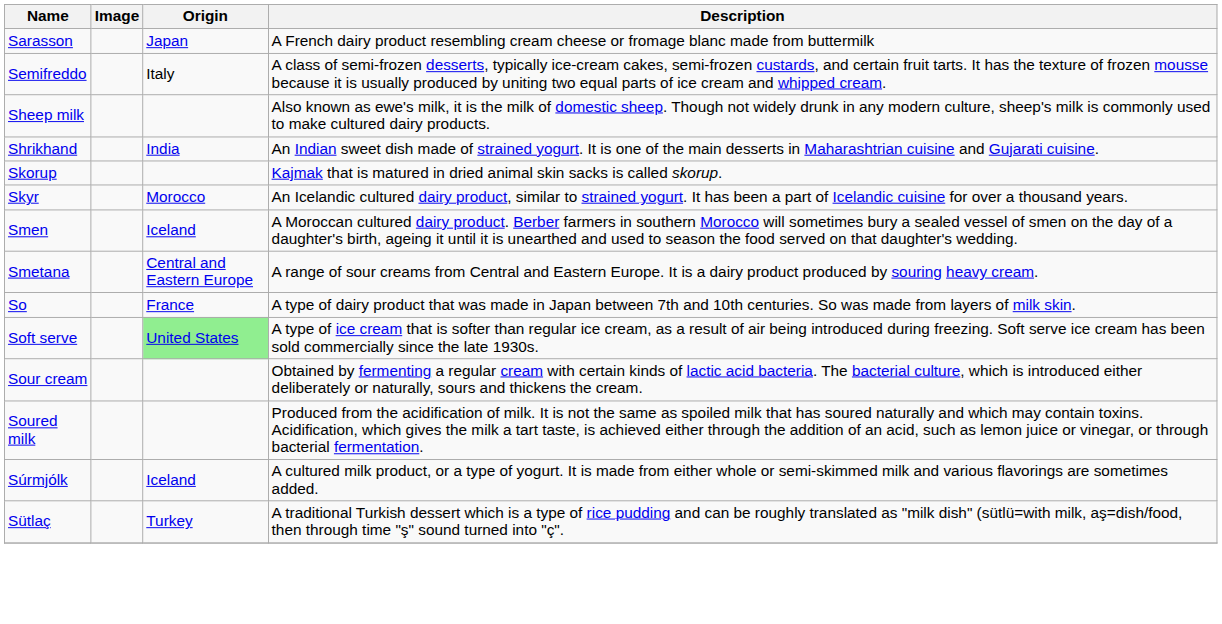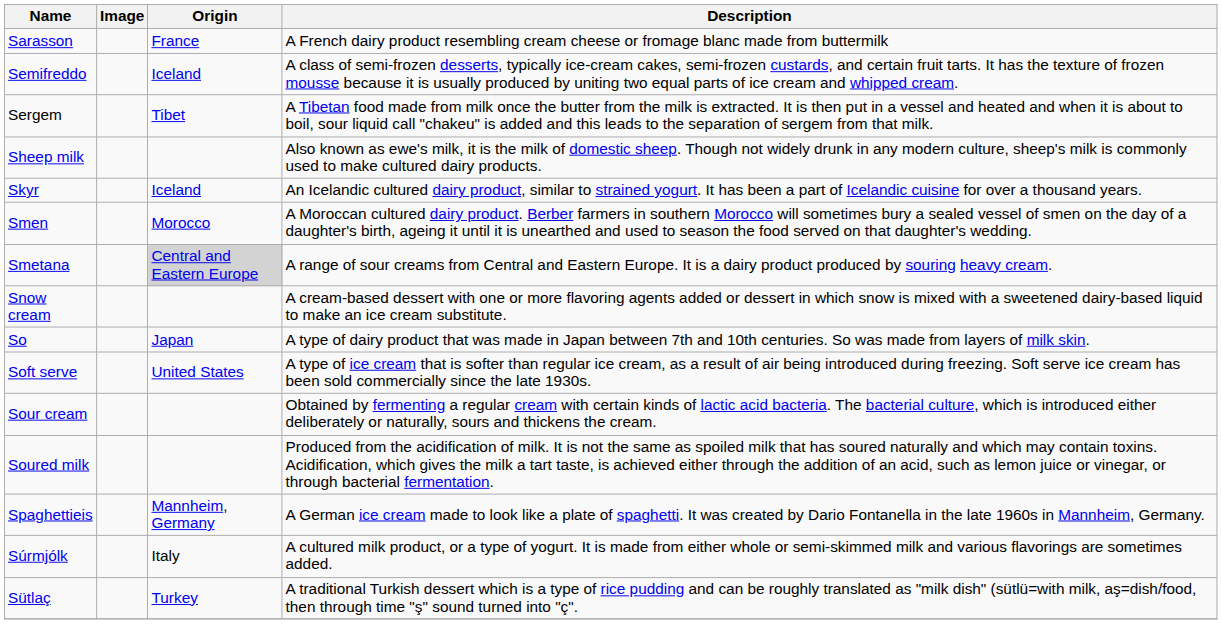Sarasson | Origin: Japan -> France
Semifreddo | Origin: Italy -> Iceland
+ row: Sergem | Tibet | A Tibetan food made from milk once the butter from the milk is extracted. It is then put in a vessel and heated and when it is about to boil, sour liquid call "chakeu" is added and this leads to the separation of sergem from that milk.
- row: Shrikhand | India | An Indian sweet dish made of strained yogurt. It is one of the main desserts in Maharashtrian cuisine and Gujarati cuisine.
- row: Skorup | Kajmak that is matured in dried animal skin sacks is called skorup.
Skyr | Origin: Morocco -> Iceland
Smen | Origin: Iceland -> Morocco
Smetana | Origin: no background -> lightgrey background
+ row: Snow cream | A cream-based dessert with one or more flavoring agents added or dessert in which snow is mixed with a sweetened dairy-based liquid to make an ice cream substitute.
So | Origin: France -> Japan
Soft serve | Origin: lightgreen background -> no background
+ row: Spaghettieis | Mannheim, Germany | A German ice cream made to look like a plate of spaghetti. It was created by Dario Fontanella in the late 1960s in Mannheim, Germany.
Súrmjólk | Origin: Iceland -> Italy
